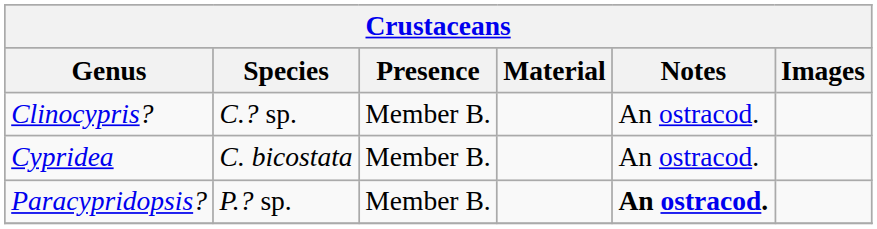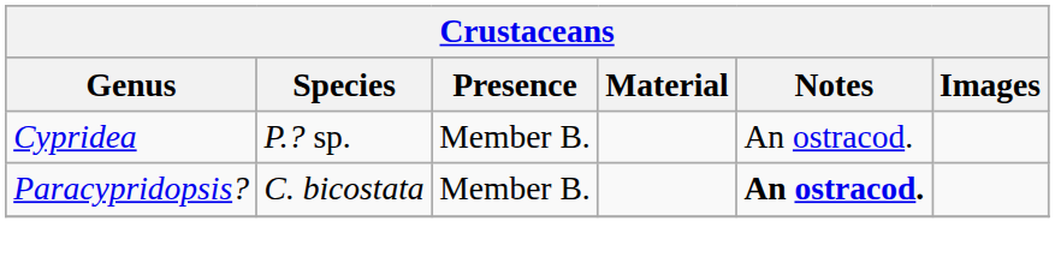- row: Clinocypris? | C.? sp. | Member B. | An ostracod.
Cypridea | Species: C. bicostata -> P.? sp.
Paracypridopsis? | Species: P.? sp. -> C. bicostata
